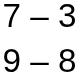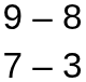rows swapped: 9 – 8 <-> 7 – 3
